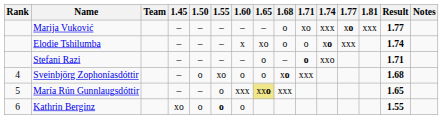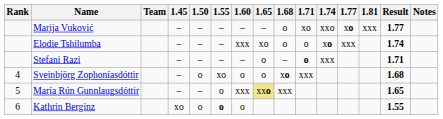Marija Vuković | 1.74: xxx -> xxo
Elodie Tshilumba | 1.60: x -> xxx
Stefani Razi | 1.74: xxo -> xxx
